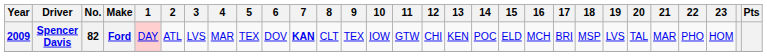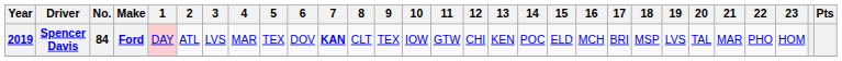Spencer Davis | Year: 2009 -> 2019
Spencer Davis | No.: 82 -> 84
